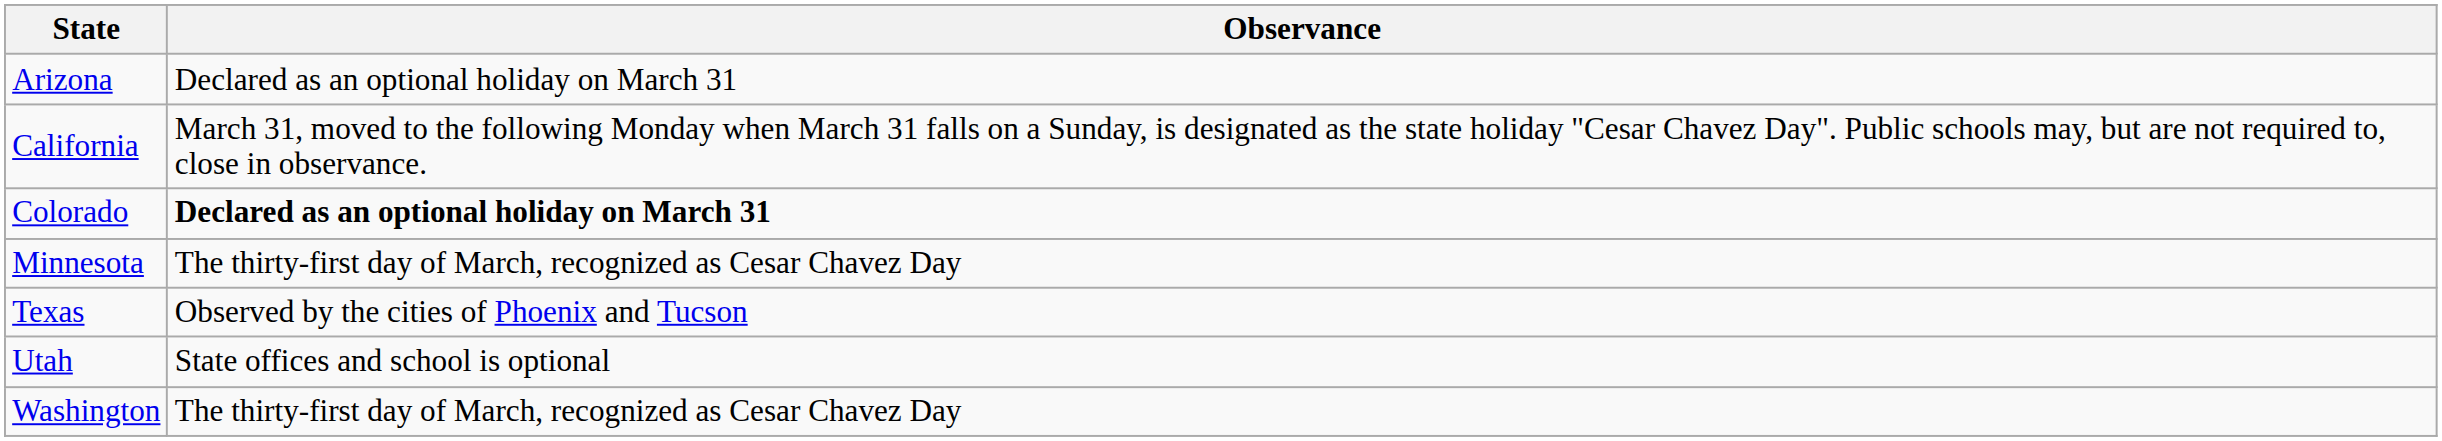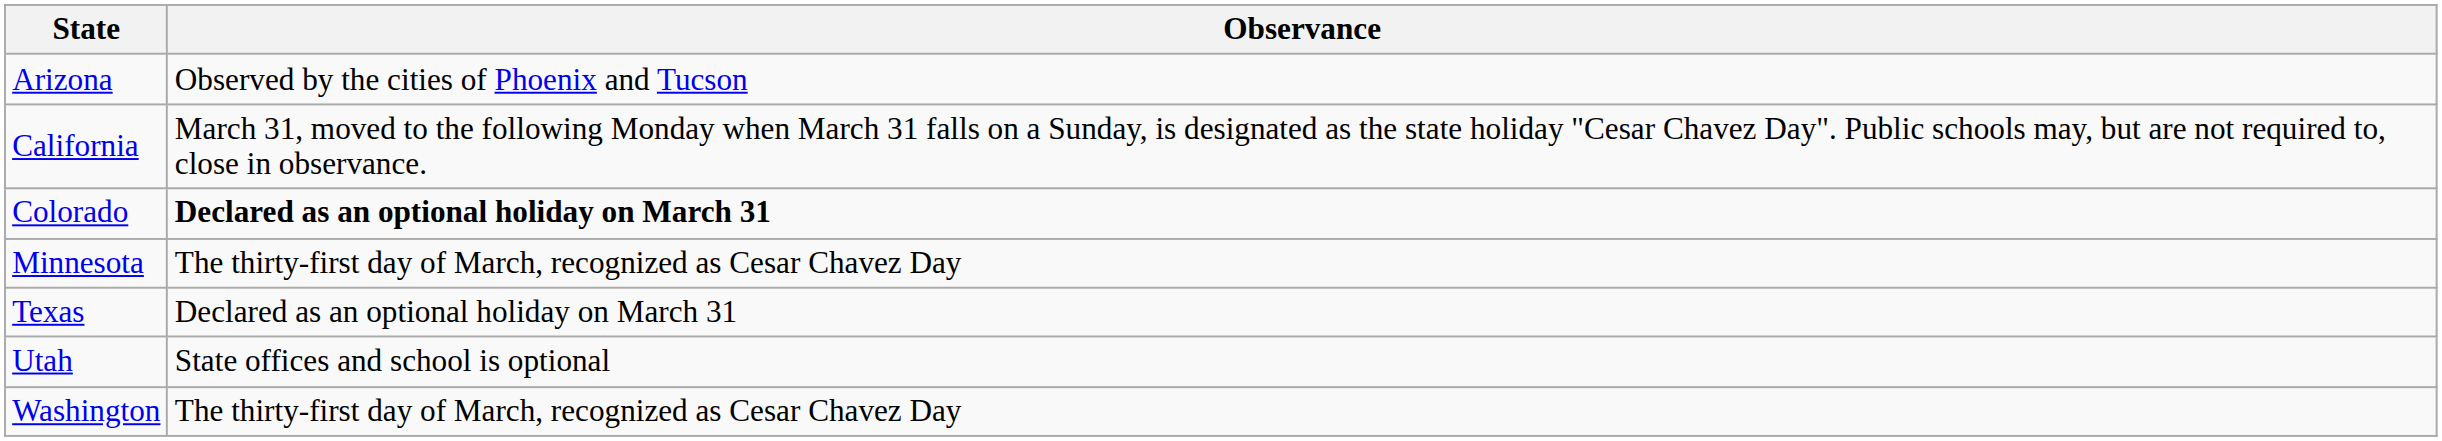Arizona | Observance: Declared as an optional holiday on March 31 -> Observed by the cities of Phoenix and Tucson
Texas | Observance: Observed by the cities of Phoenix and Tucson -> Declared as an optional holiday on March 31
